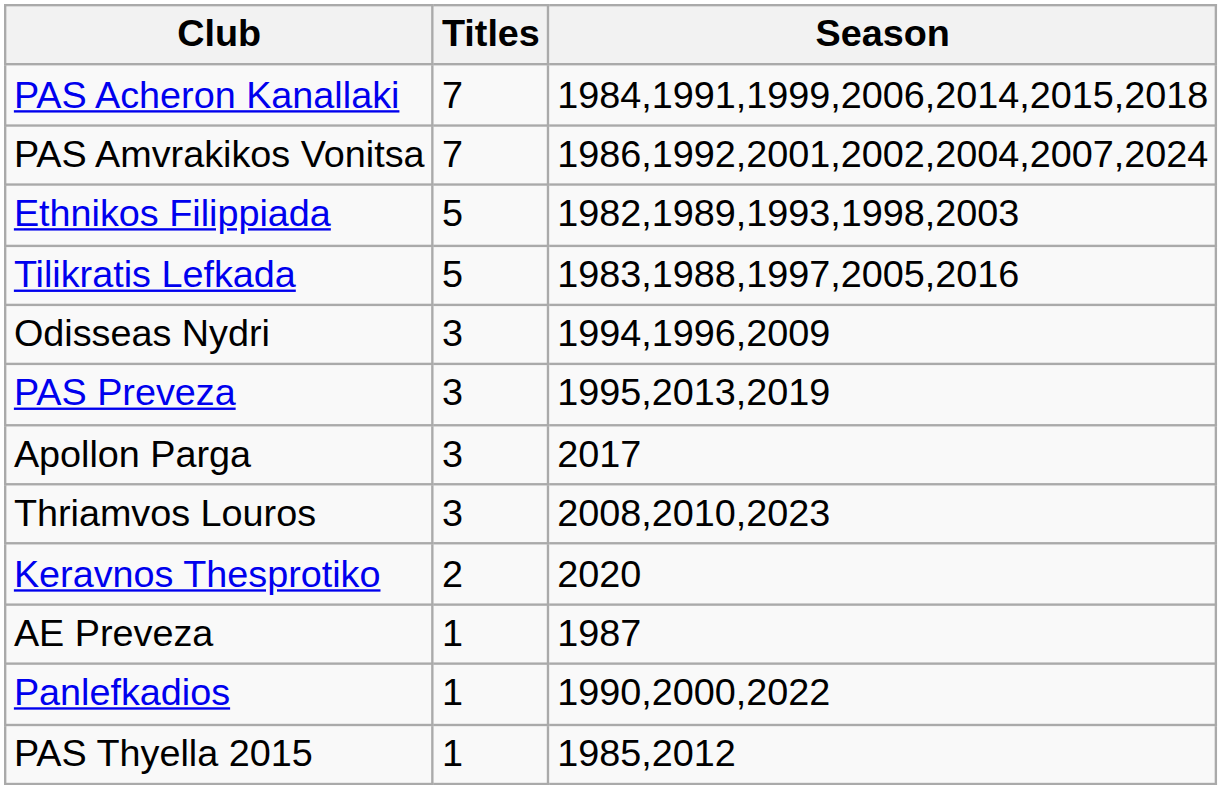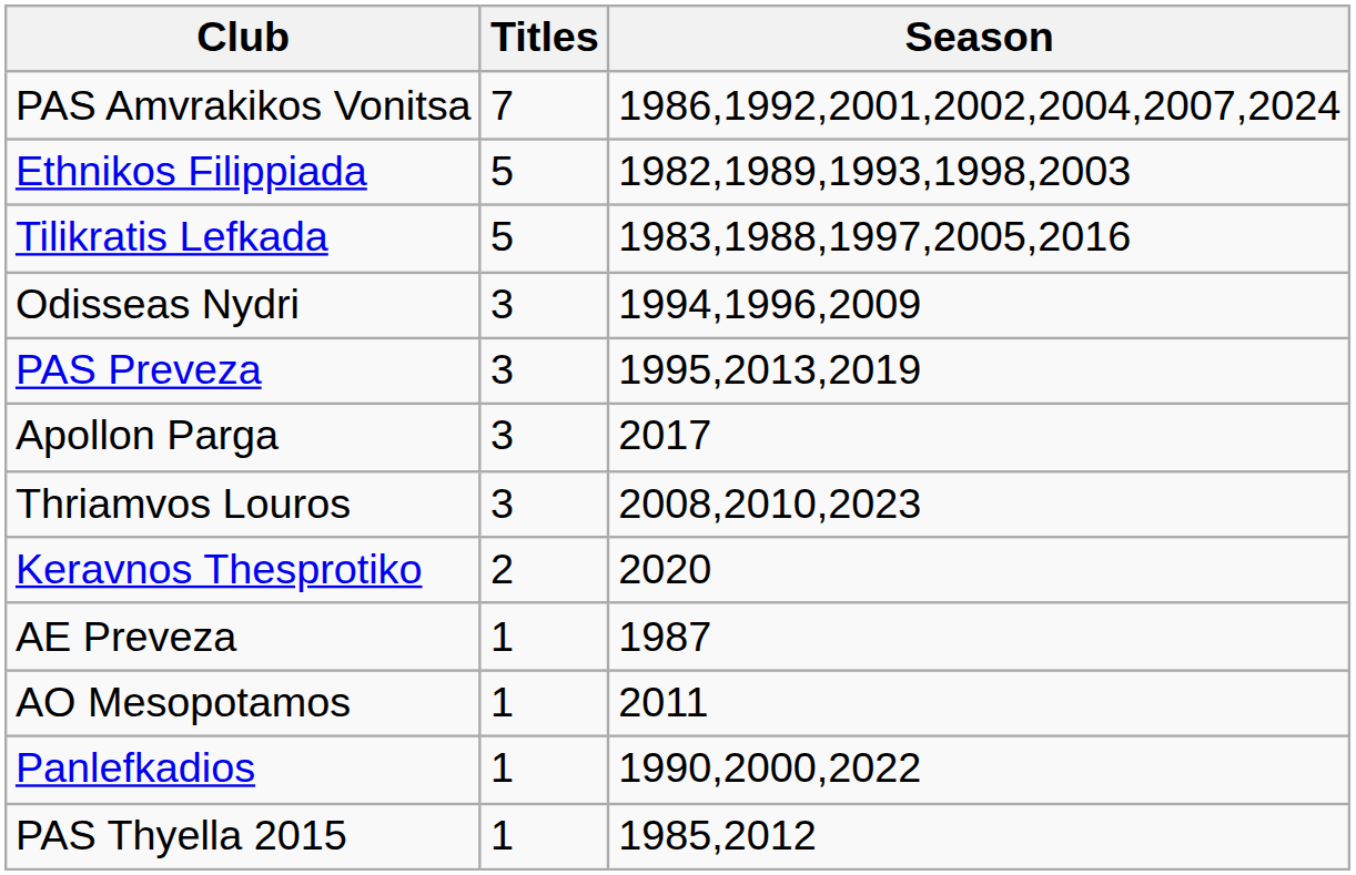- row: PAS Acheron Kanallaki | 7 | 1984,1991,1999,2006,2014,2015,2018
+ row: AO Mesopotamos | 1 | 2011
